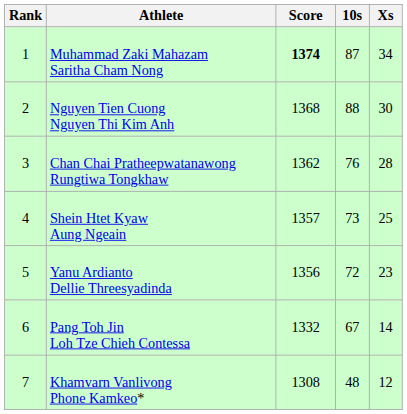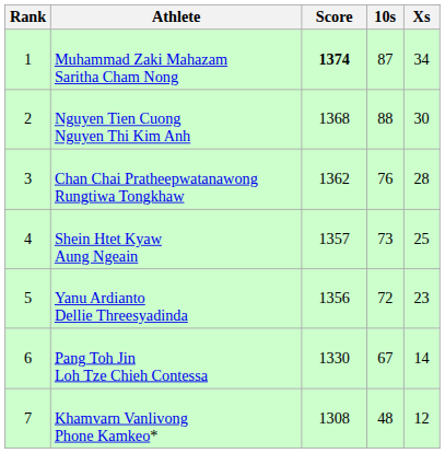Pang Toh Jin Loh Tze Chieh Contessa | Score: 1332 -> 1330
